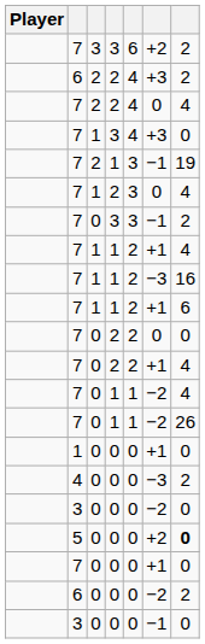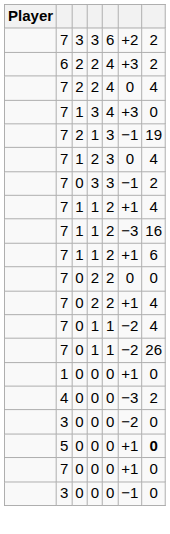5 | column 6: +2 -> +1
- row: 6 | 0 | 0 | 0 | −2 | 2
